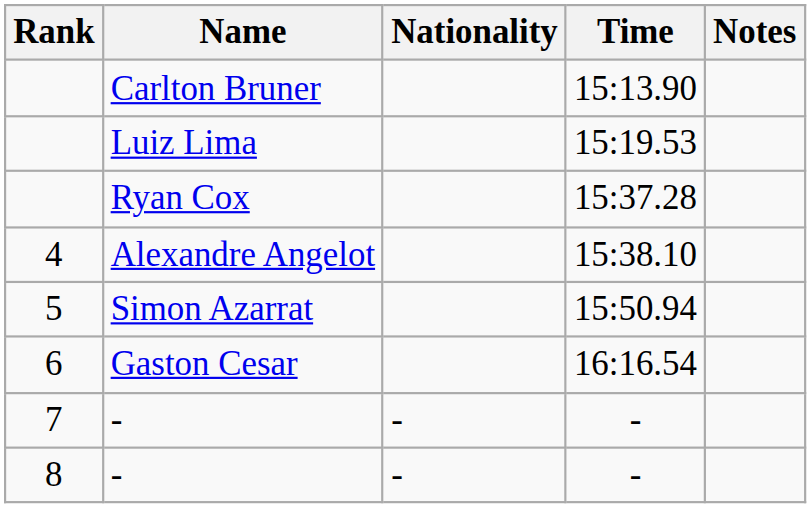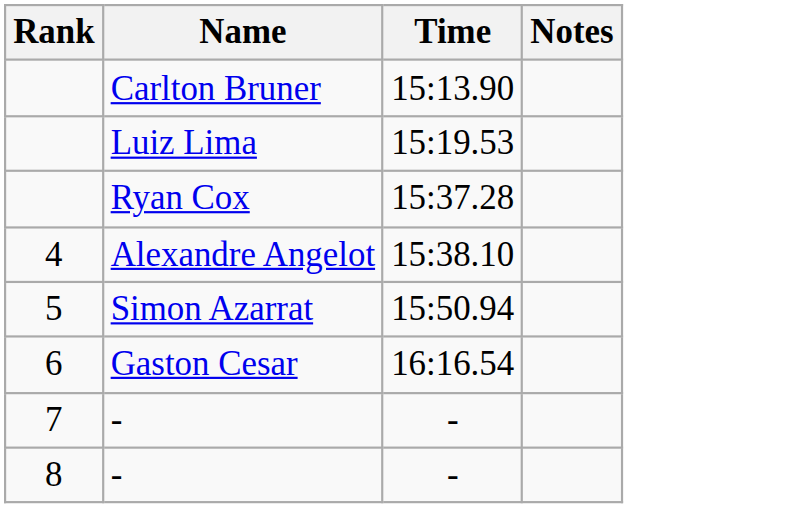- column: Nationality | - | -
